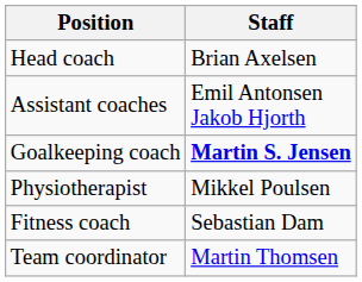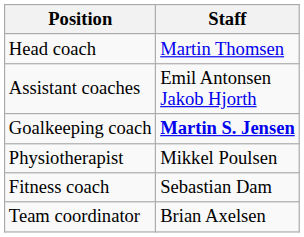Head coach | Staff: Brian Axelsen -> Martin Thomsen
Team coordinator | Staff: Martin Thomsen -> Brian Axelsen
